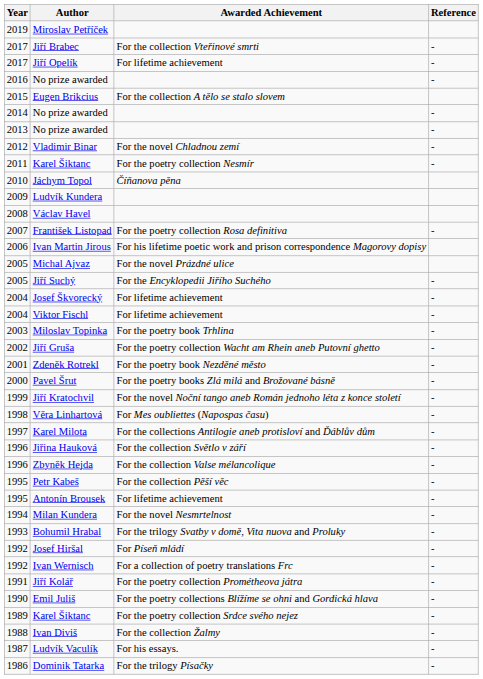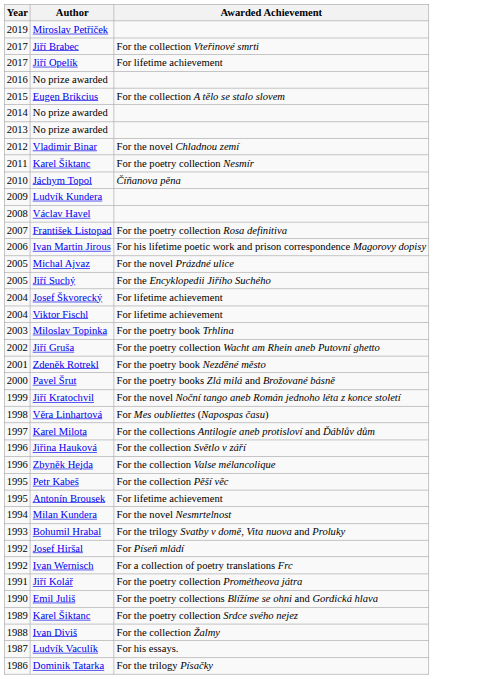- column: Reference | - | - | - | - | - | - | - | - | - | - | - | - | - | - | - | - | - | - | - | - | - | - | - | - | - | - | - | - | - | - | - | -
